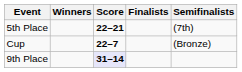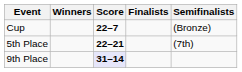rows swapped: Cup <-> 5th Place
